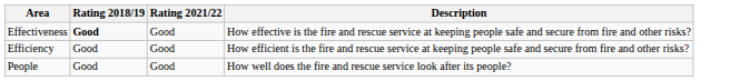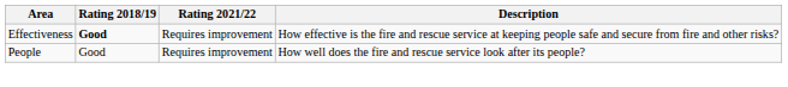Effectiveness | Rating 2021/22: Good -> Requires improvement
- row: Efficiency | Good | Good | How efficient is the fire and rescue service at keeping people safe and secure from fire and other risks?
People | Rating 2021/22: Good -> Requires improvement
